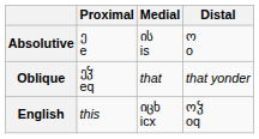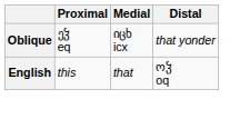- row: Absolutive | ე e | ის is | ო o
Oblique | Medial: that -> იცხ icx
English | Medial: იცხ icx -> that
